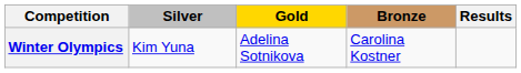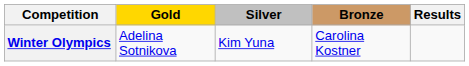columns swapped: Gold <-> Silver
